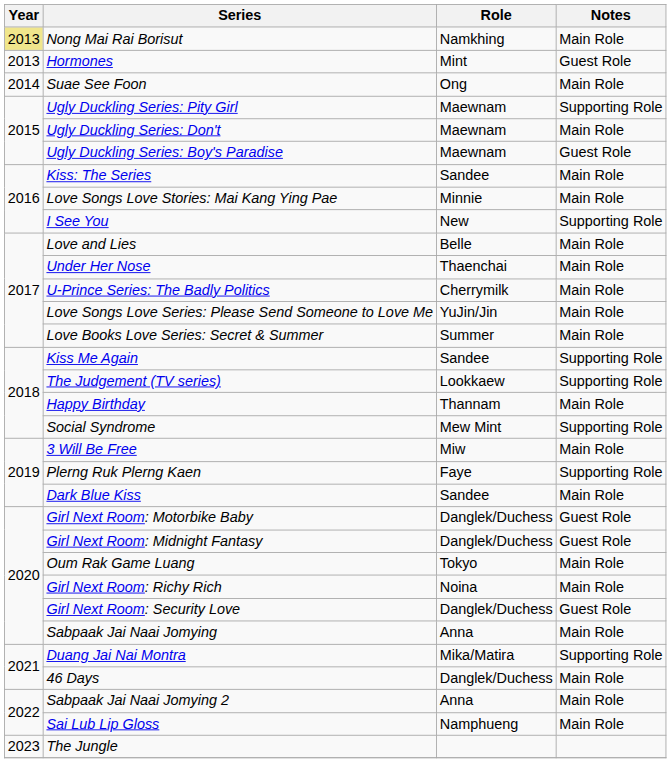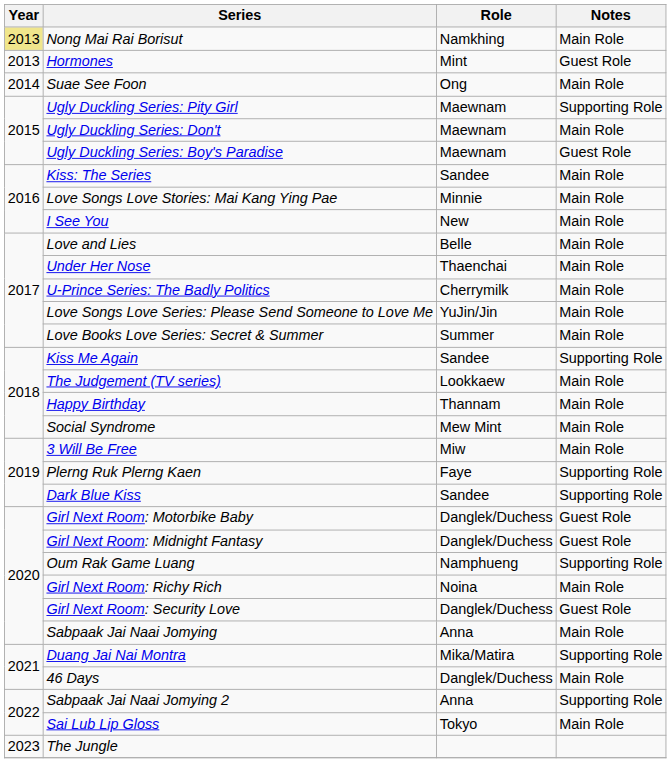I See You | Notes: Supporting Role -> Main Role
The Judgement (TV series) | Notes: Supporting Role -> Main Role
Social Syndrome | Notes: Supporting Role -> Main Role
Dark Blue Kiss | Notes: Main Role -> Supporting Role
Oum Rak Game Luang | Role: Tokyo -> Namphueng
Oum Rak Game Luang | Notes: Main Role -> Supporting Role
Sabpaak Jai Naai Jomying 2 | Notes: Main Role -> Supporting Role
Sai Lub Lip Gloss | Role: Namphueng -> Tokyo
